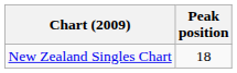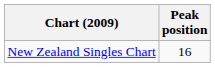New Zealand Singles Chart | Peak position: 18 -> 16
